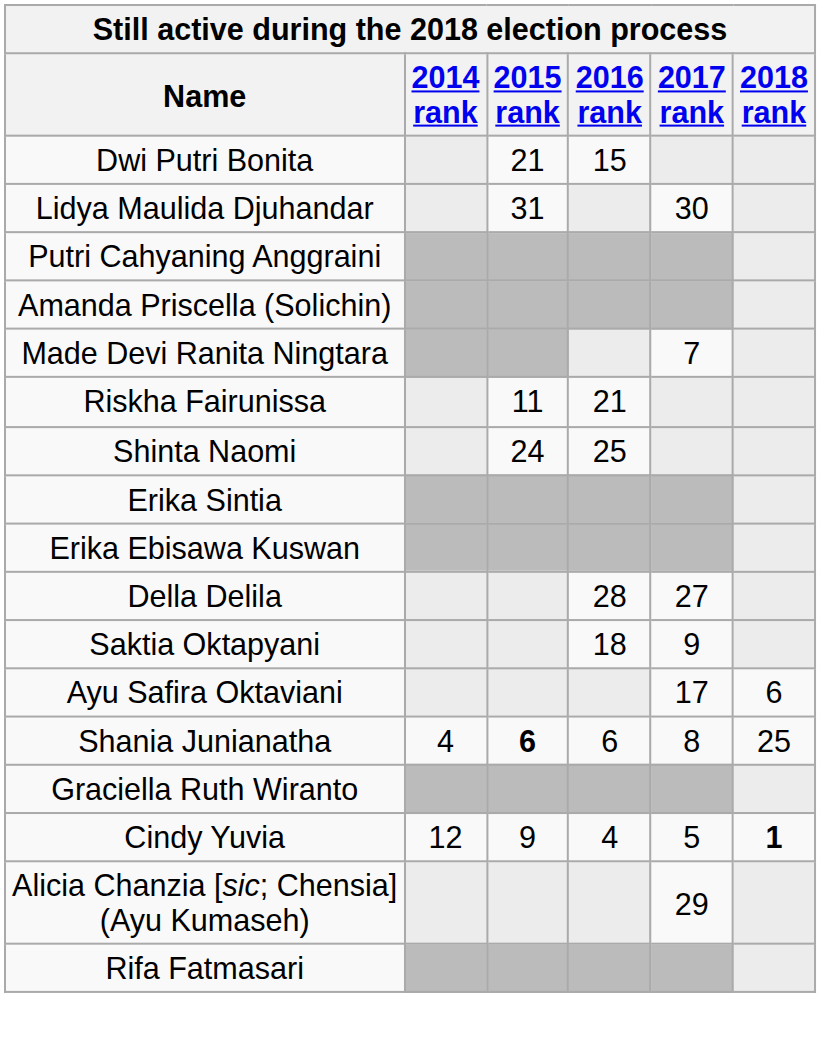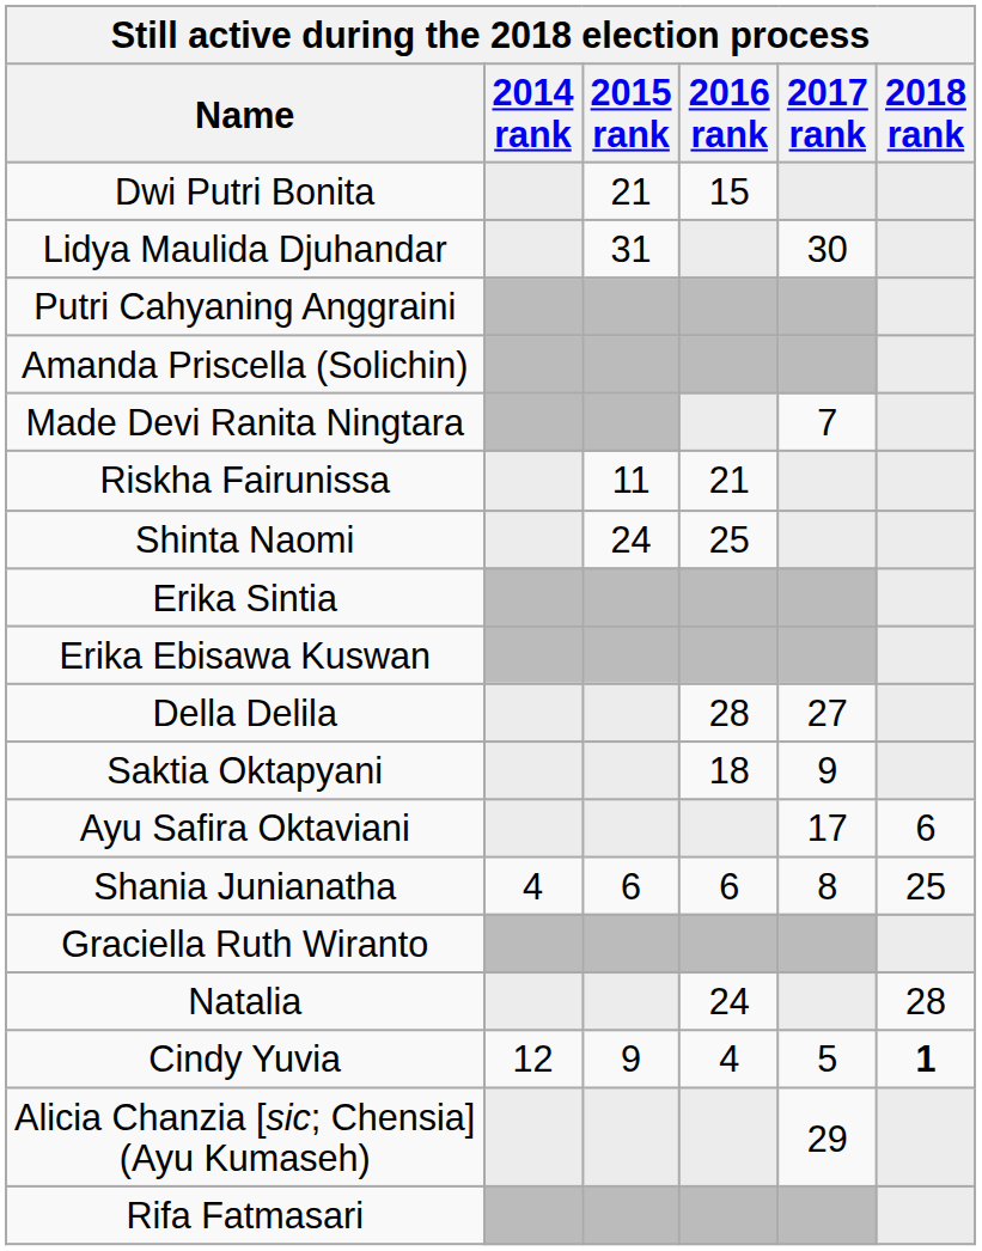Shania Junianatha | 2015 rank: bold -> normal
+ row: Natalia | 24 | 28
